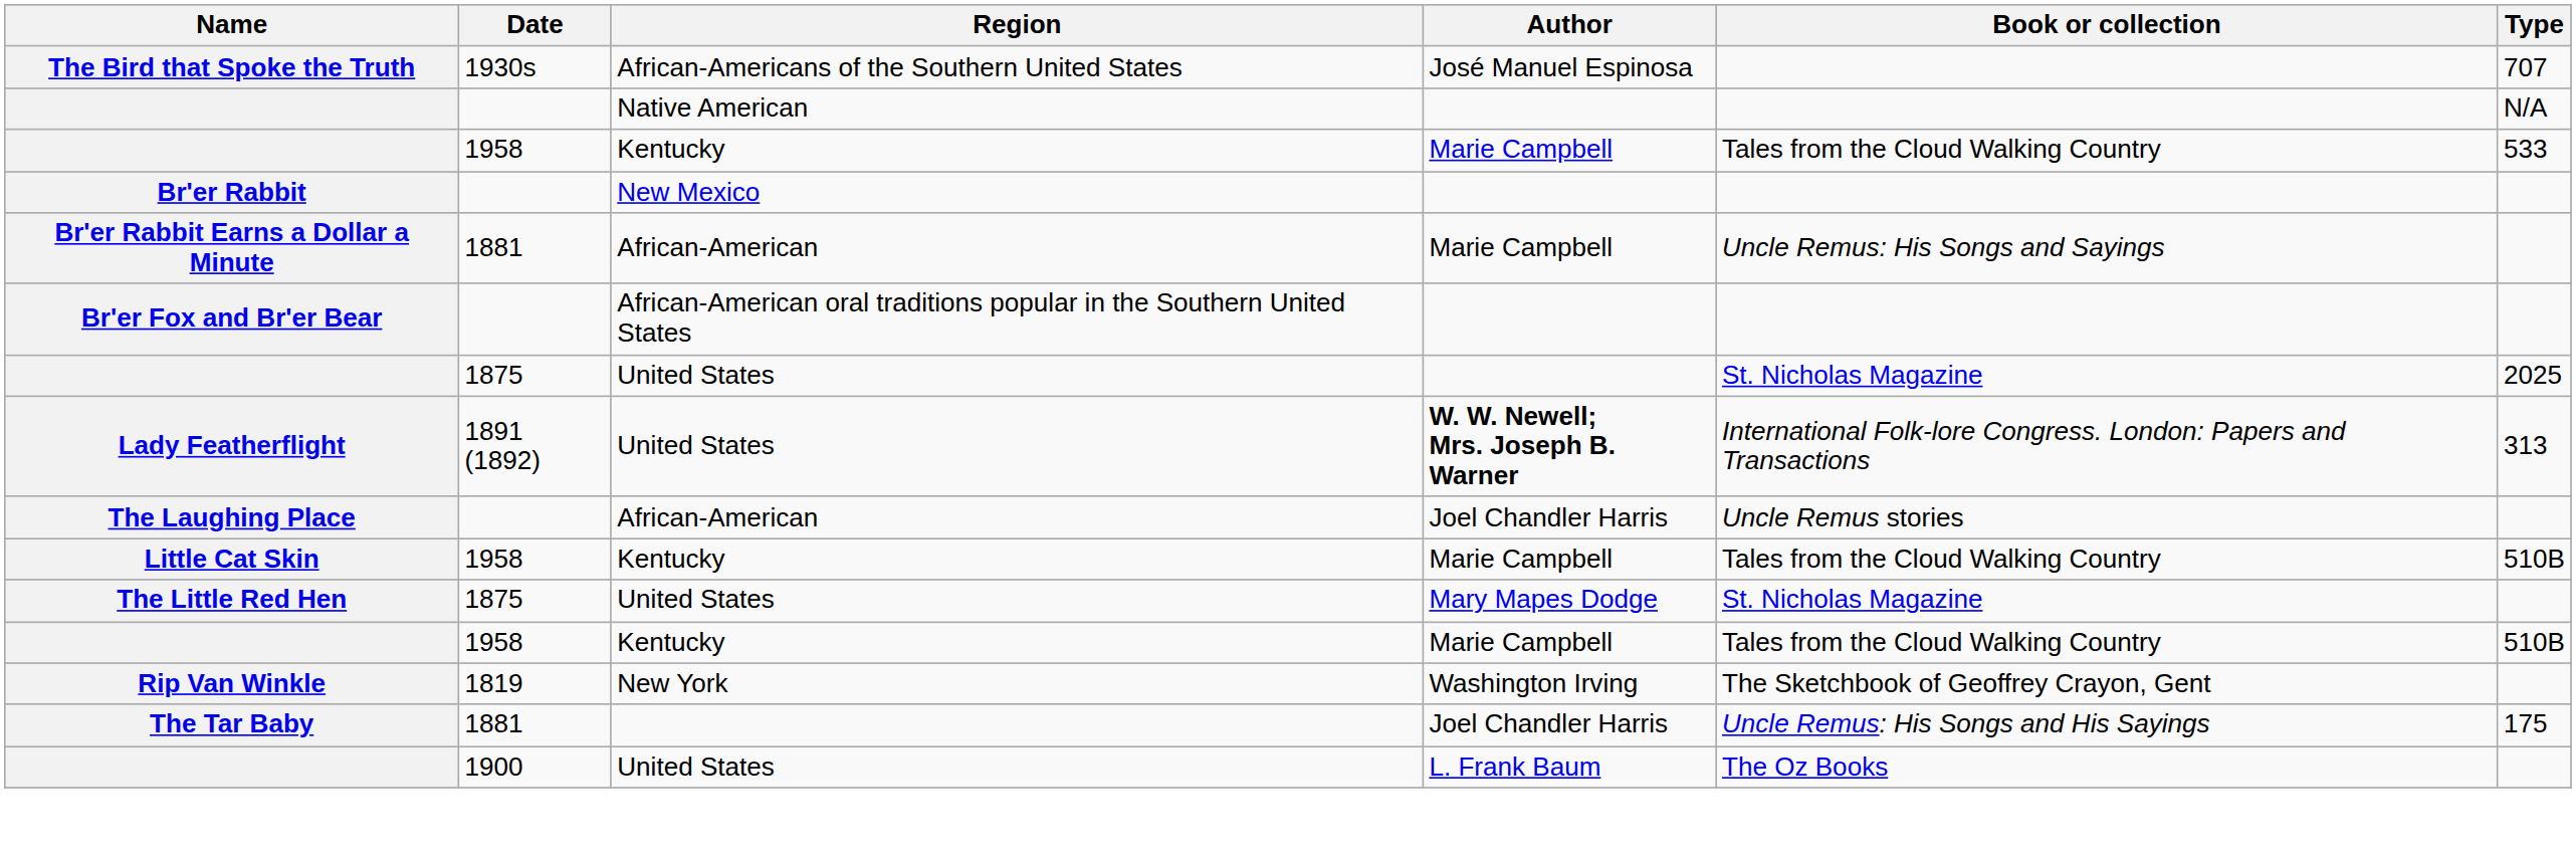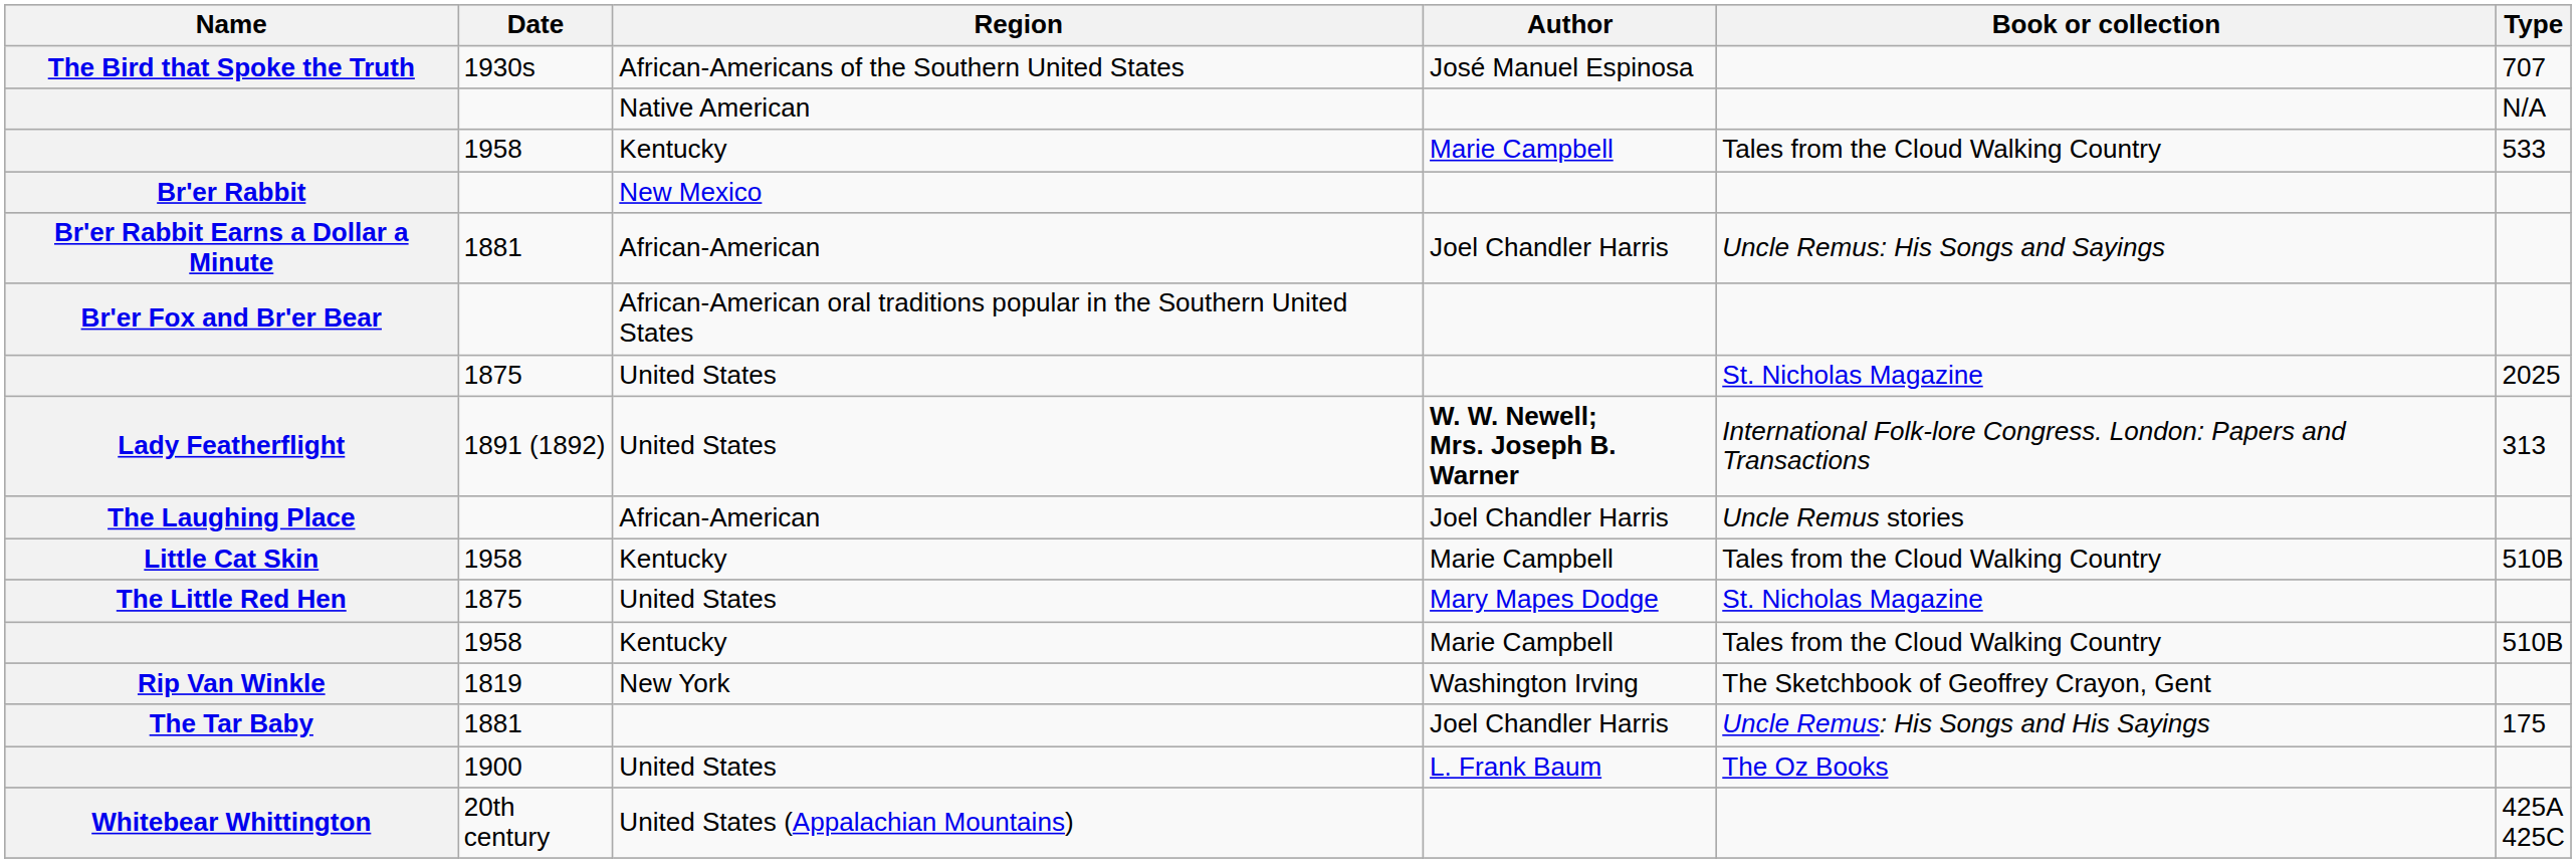Br'er Rabbit Earns a Dollar a Minute | Author: Marie Campbell -> Joel Chandler Harris
+ row: Whitebear Whittington | 20th century | United States (Appalachian Mountains) | 425A 425C
